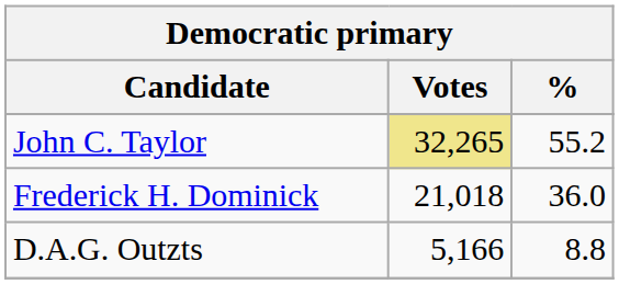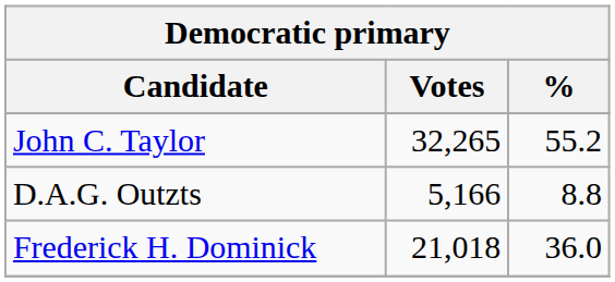John C. Taylor | Votes: khaki background -> no background
rows swapped: Frederick H. Dominick <-> D.A.G. Outzts
